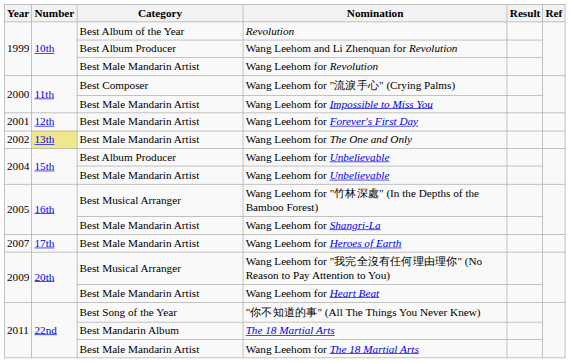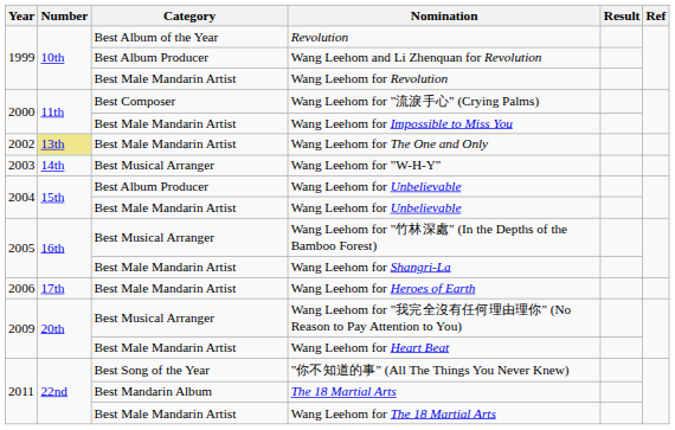- row: 2001 | 12th | Best Male Mandarin Artist | Wang Leehom for Forever's First Day
+ row: 2003 | 14th | Best Musical Arranger | Wang Leehom for "W-H-Y"
Wang Leehom for Heroes of Earth | Year: 2007 -> 2006
